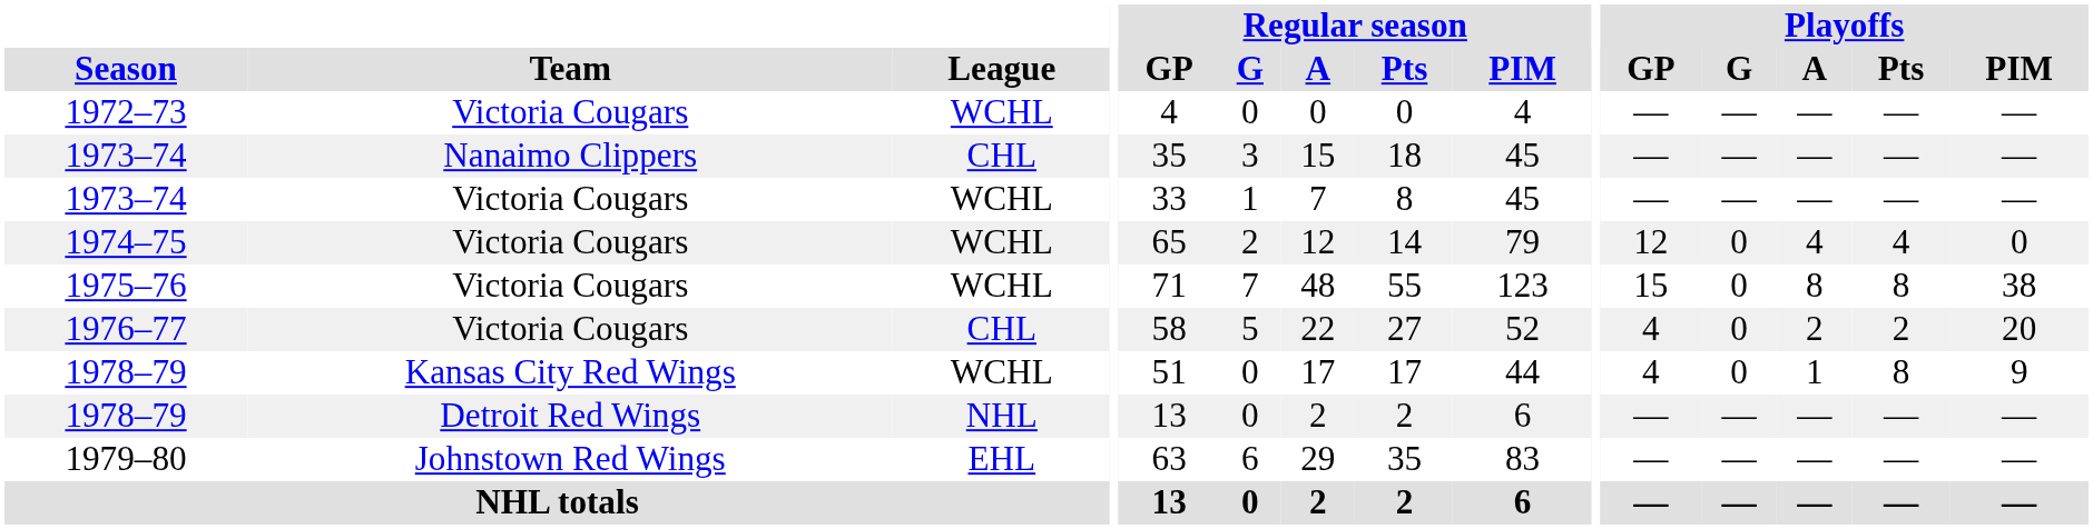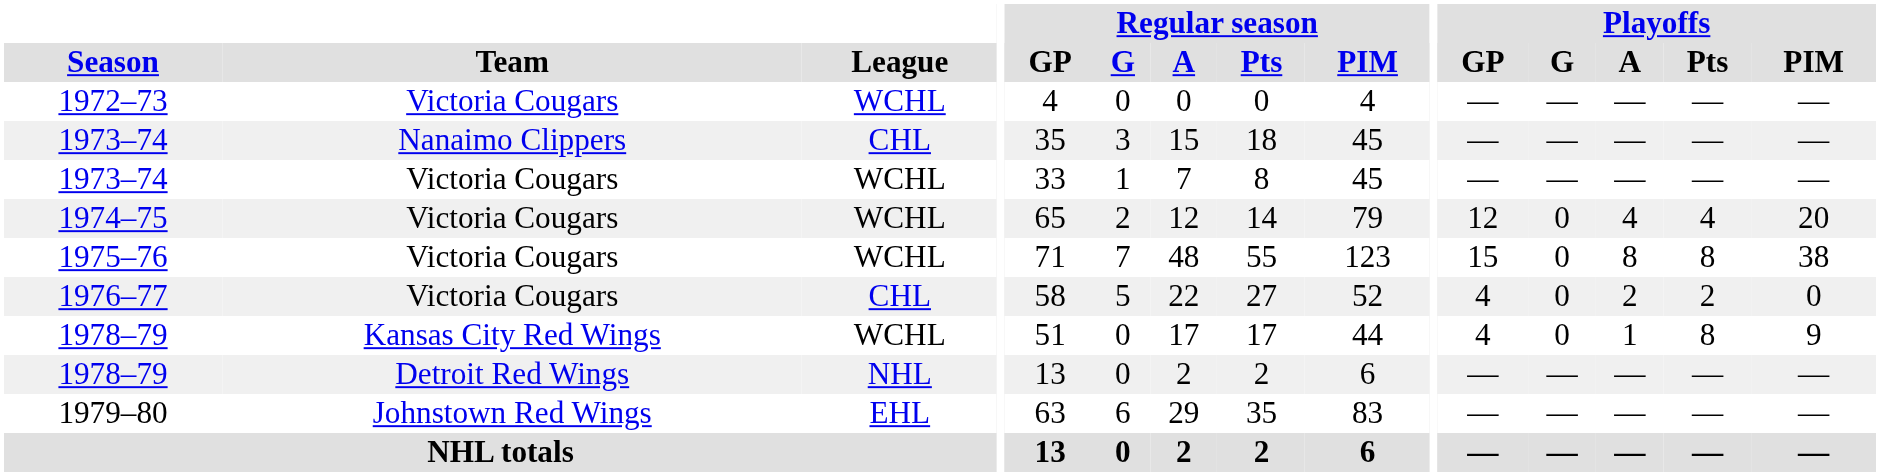1974–75 | Playoffs / PIM: 0 -> 20
1976–77 | Playoffs / PIM: 20 -> 0
